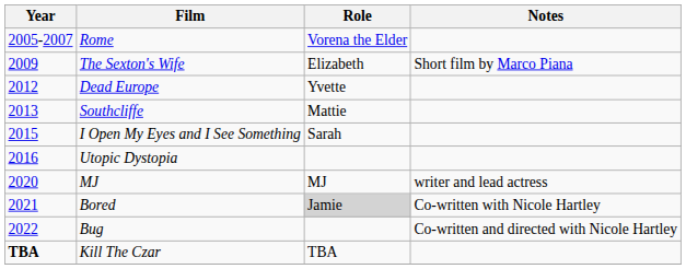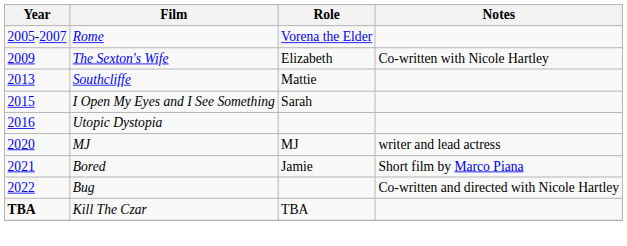The Sexton's Wife | Notes: Short film by Marco Piana -> Co-written with Nicole Hartley
- row: 2012 | Dead Europe | Yvette
Bored | Role: lightgrey background -> no background
Bored | Notes: Co-written with Nicole Hartley -> Short film by Marco Piana
